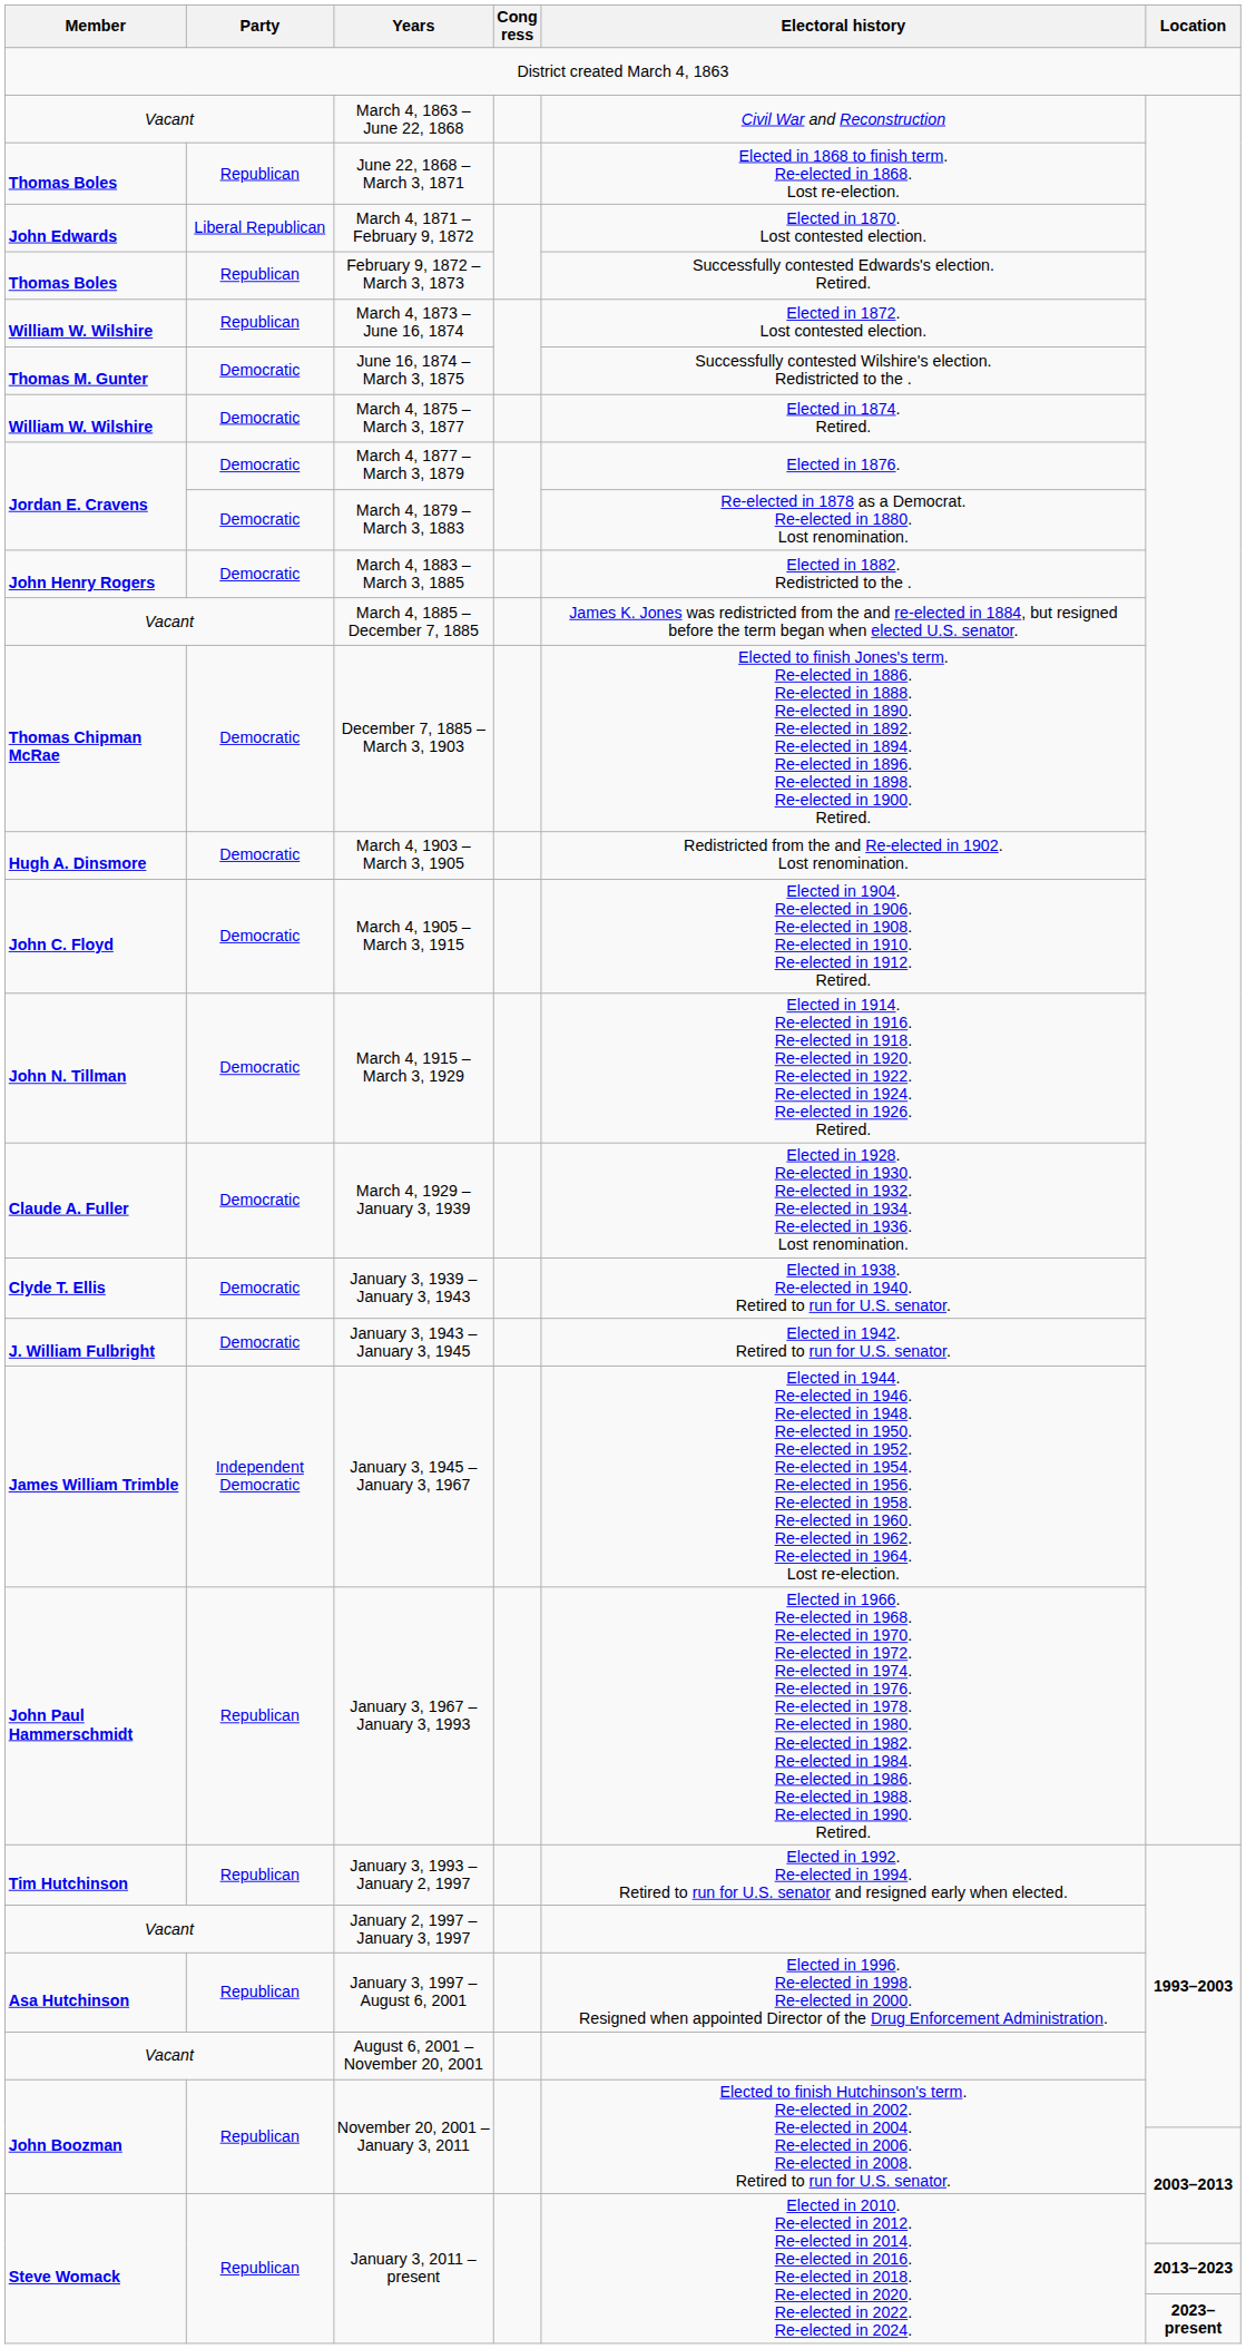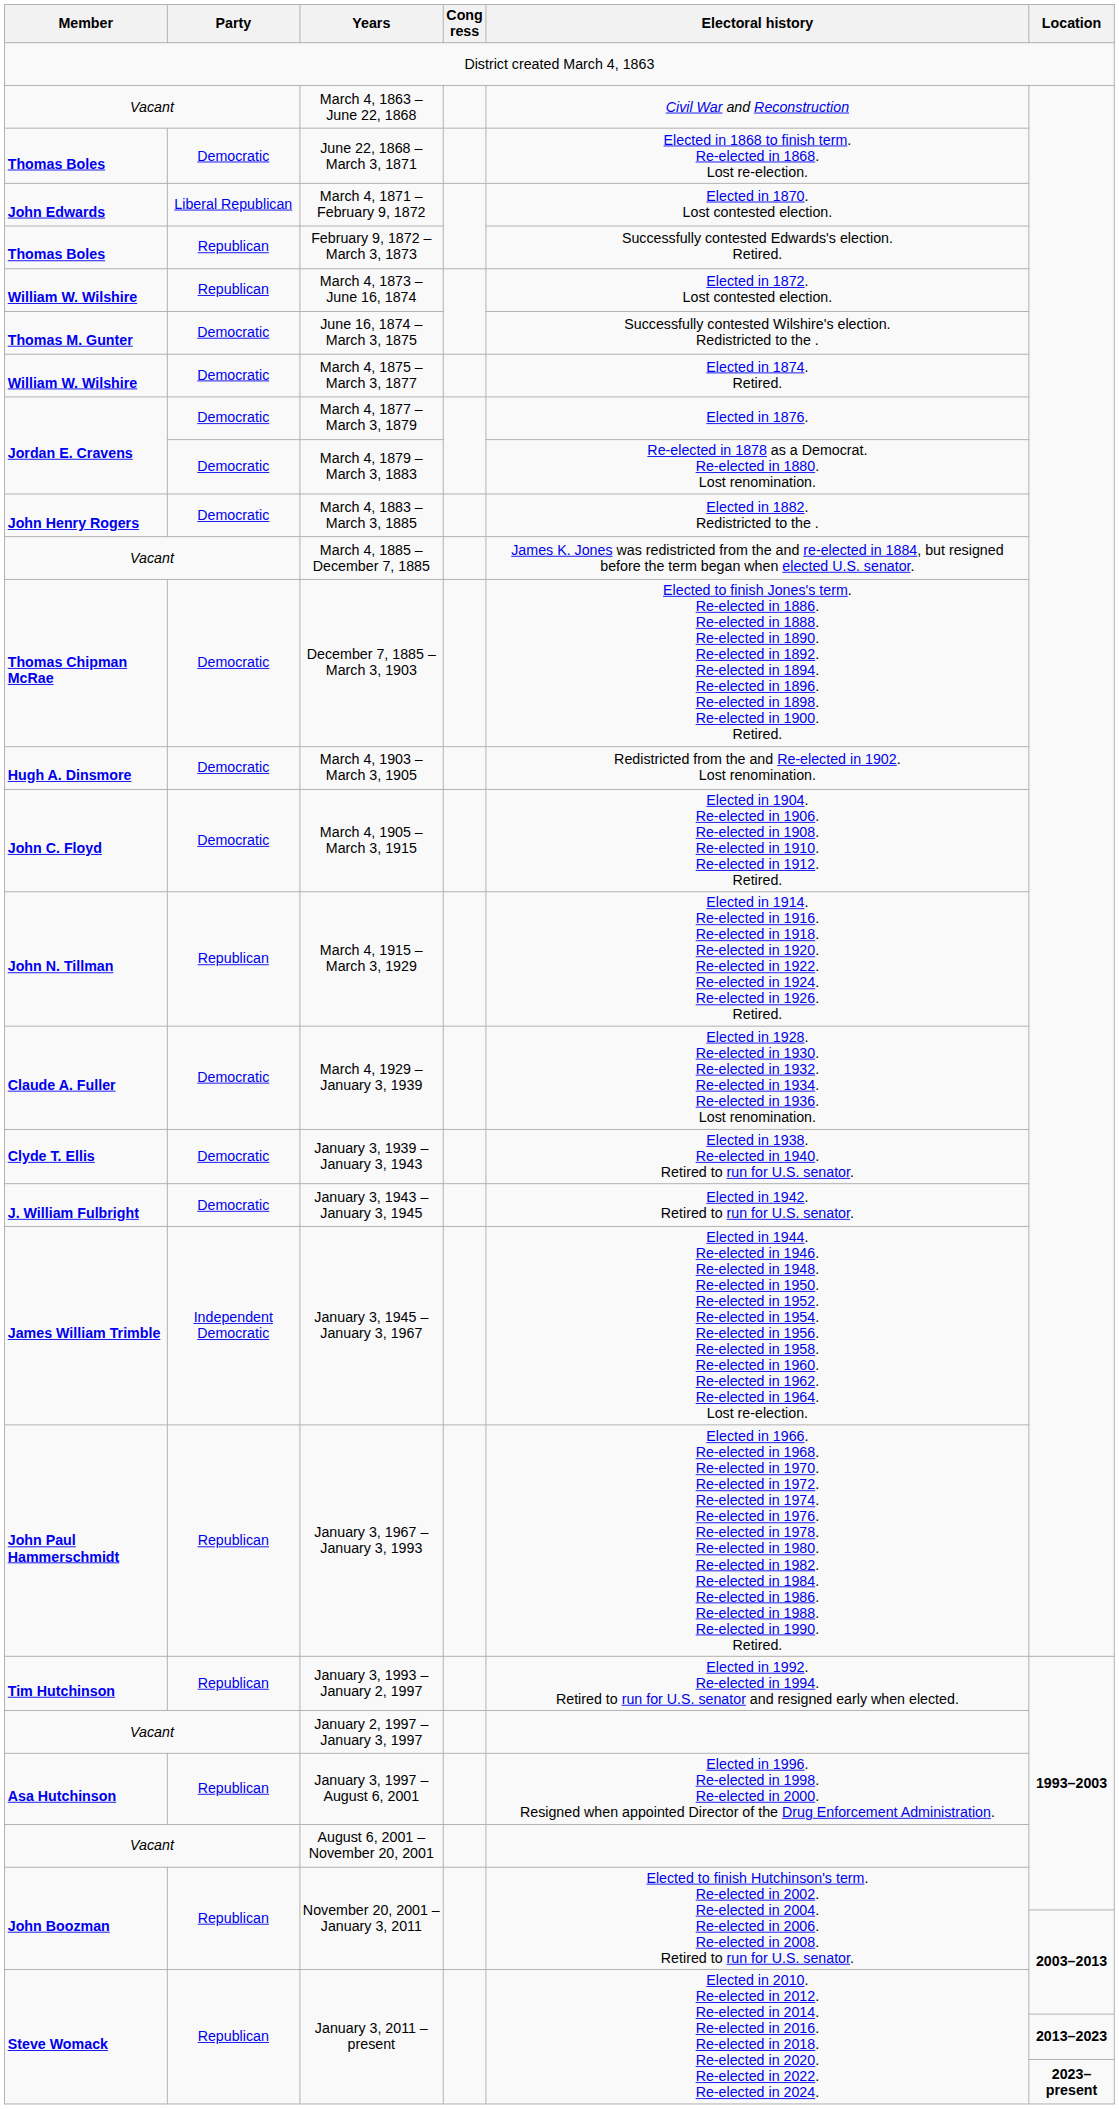June 22, 1868 – March 3, 1871 | Party: Republican -> Democratic
March 4, 1915 – March 3, 1929 | Party: Democratic -> Republican
